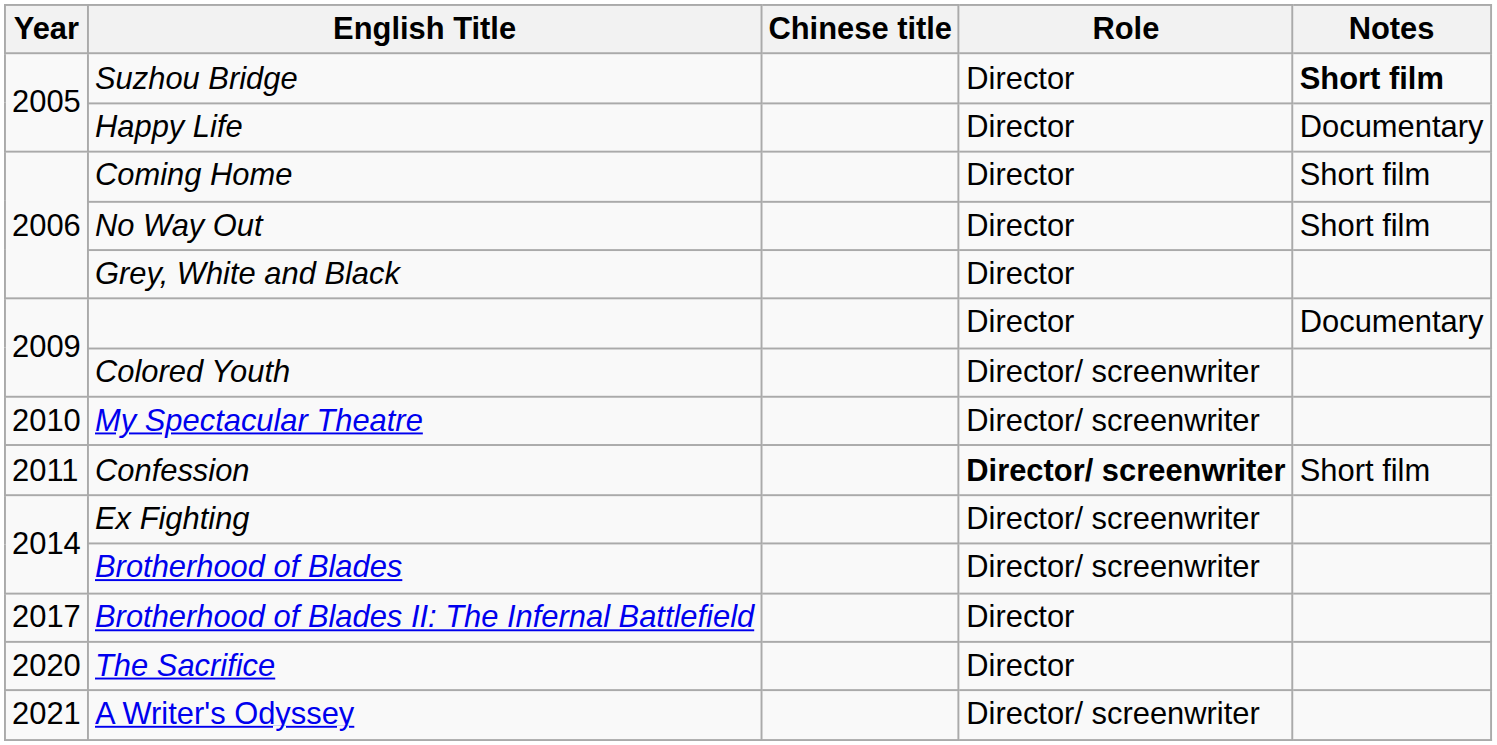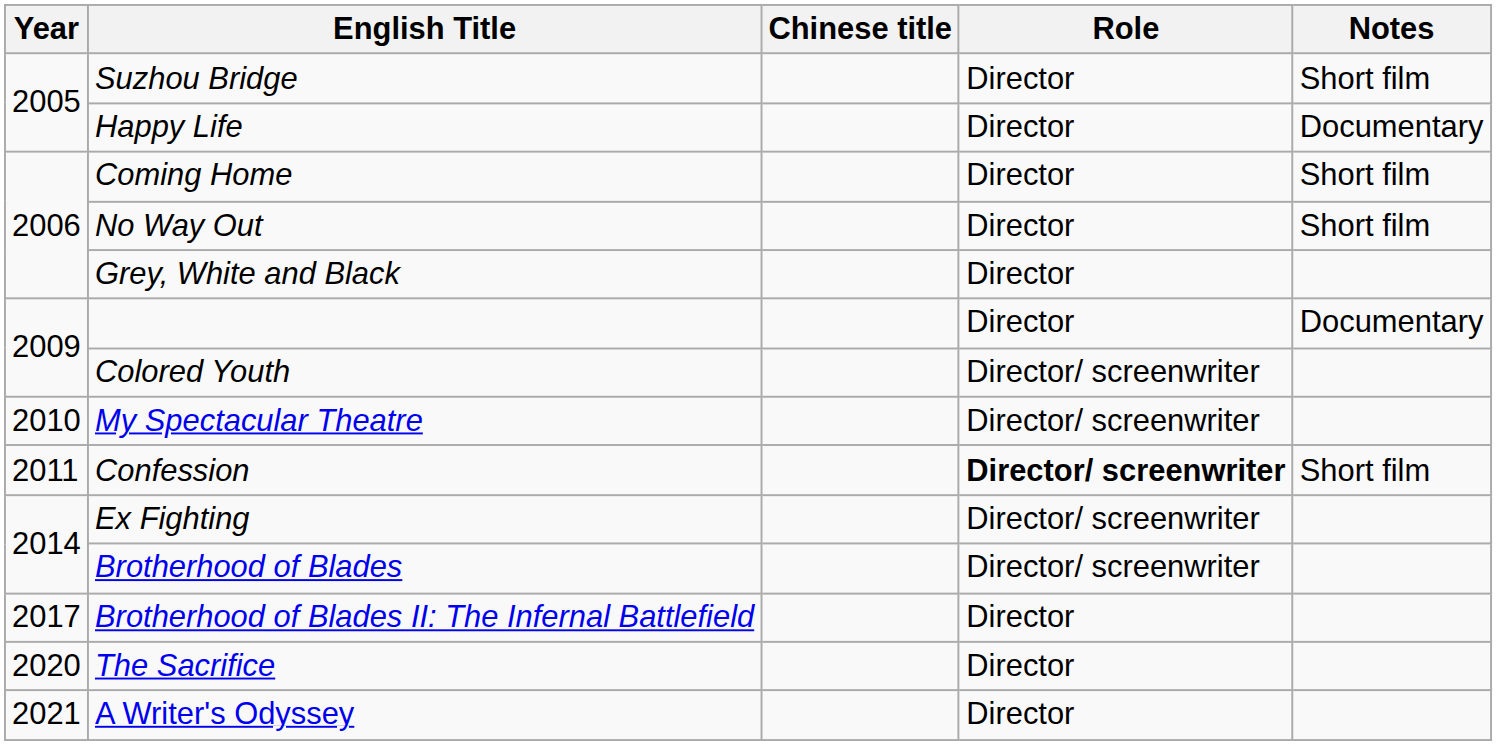Suzhou Bridge | Notes: bold -> normal
A Writer's Odyssey | Role: Director/ screenwriter -> Director
